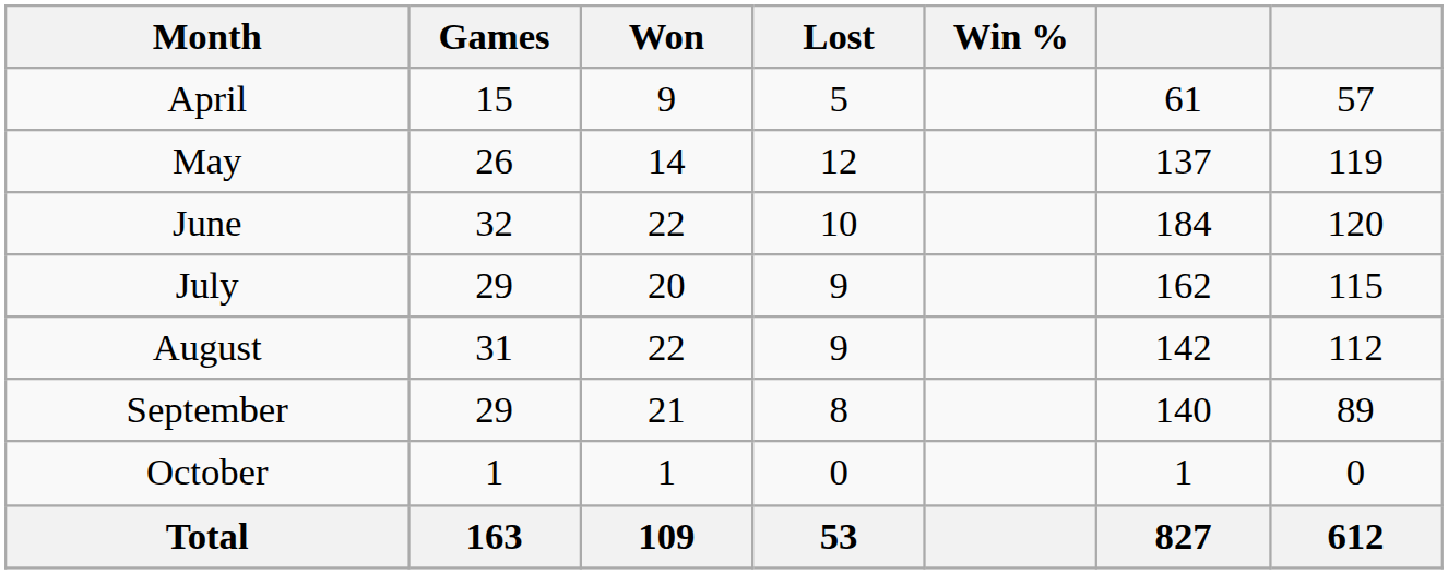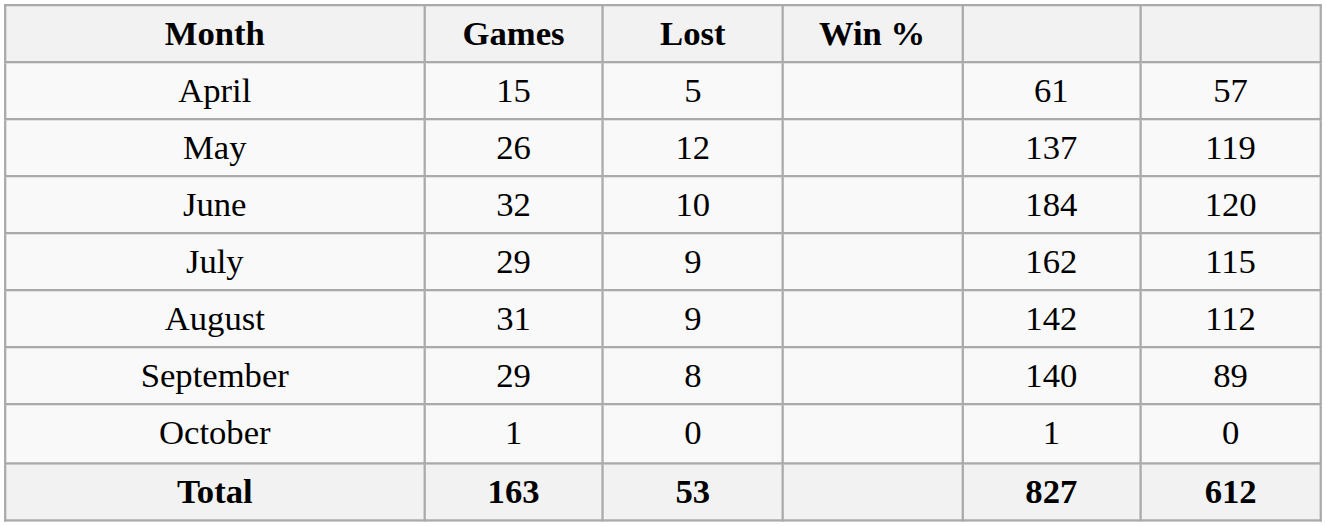- column: Won | 9 | 14 | 22 | 20 | 22 | 21 | 1 | 109
